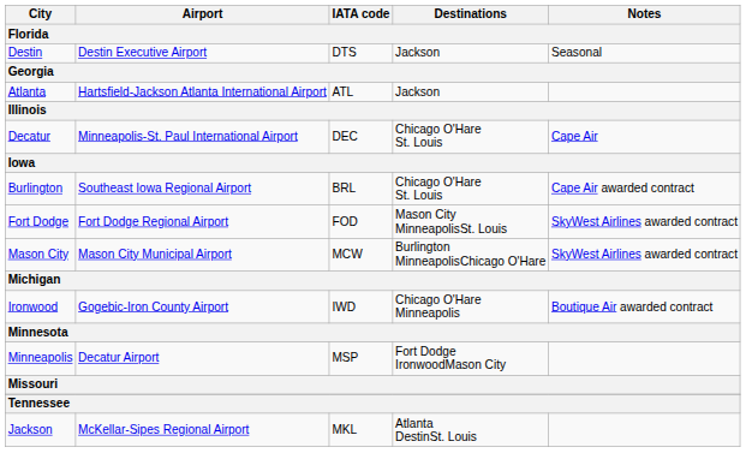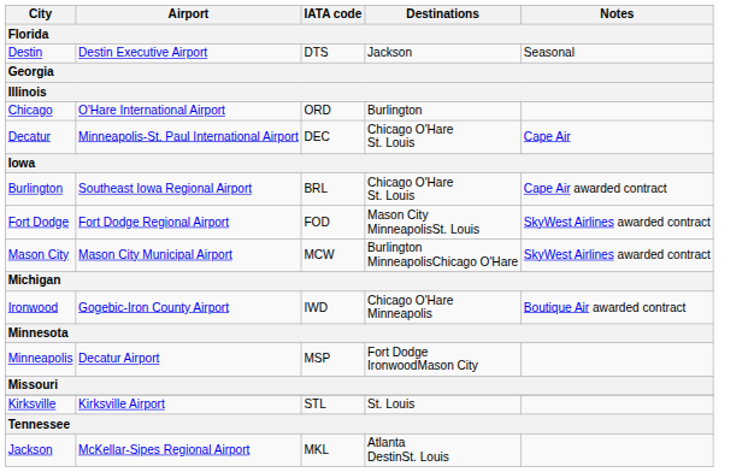- row: Atlanta | Hartsfield-Jackson Atlanta International Airport | ATL | Jackson
+ row: Chicago | O'Hare International Airport | ORD | Burlington
+ row: Kirksville | Kirksville Airport | STL | St. Louis
